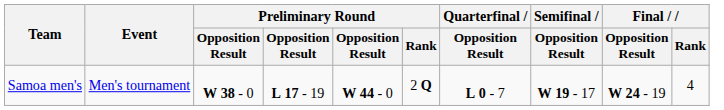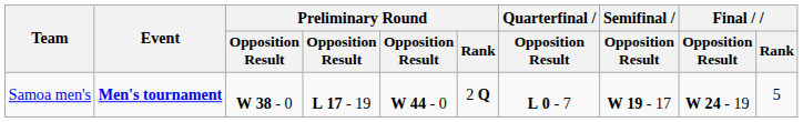Samoa men's | Event: normal -> bold
Samoa men's | Final / Rank: 4 -> 5
